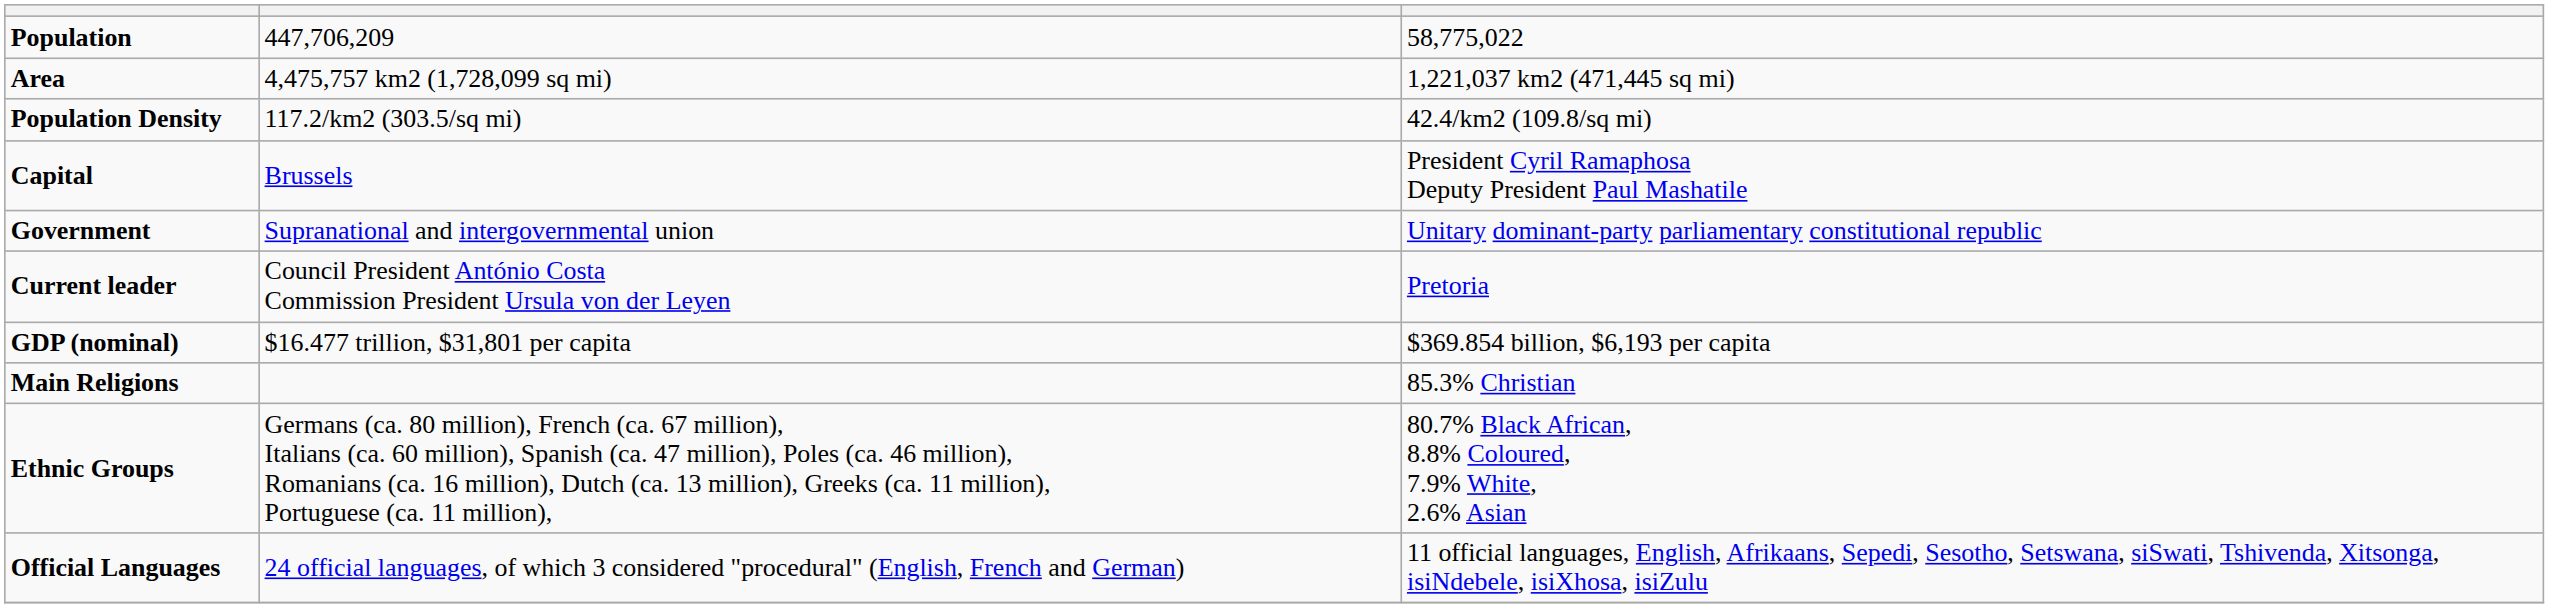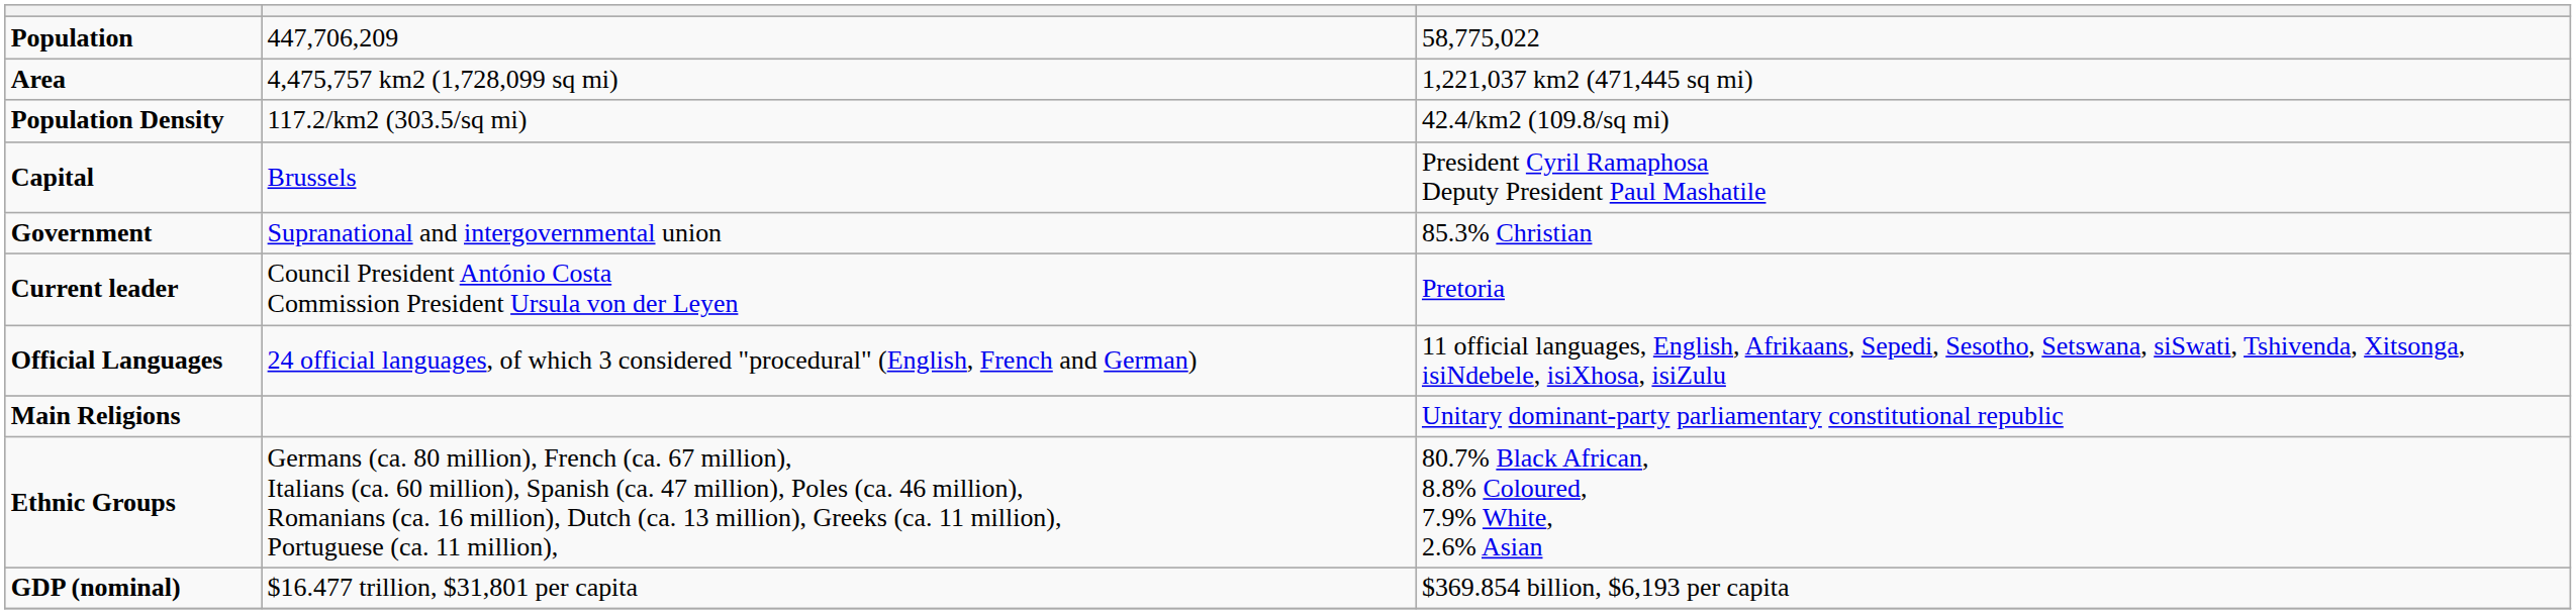Government | column 3: Unitary dominant-party parliamentary constitutional republic -> 85.3% Christian
rows swapped: Official Languages <-> GDP (nominal)
Main Religions | column 3: 85.3% Christian -> Unitary dominant-party parliamentary constitutional republic
